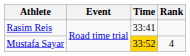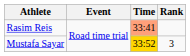Rasim Reis | Time: no background -> lightsalmon background
Mustafa Sayar | Rank: 4 -> 3
